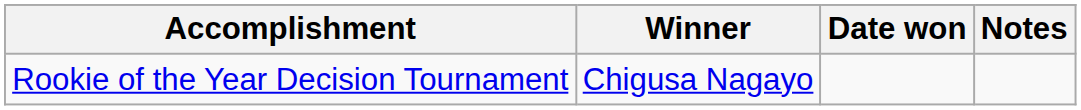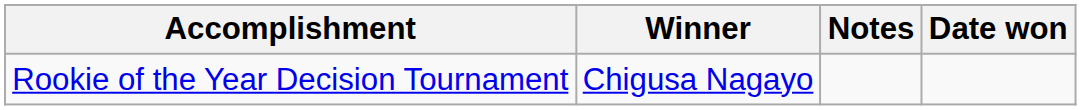columns swapped: Date won <-> Notes
